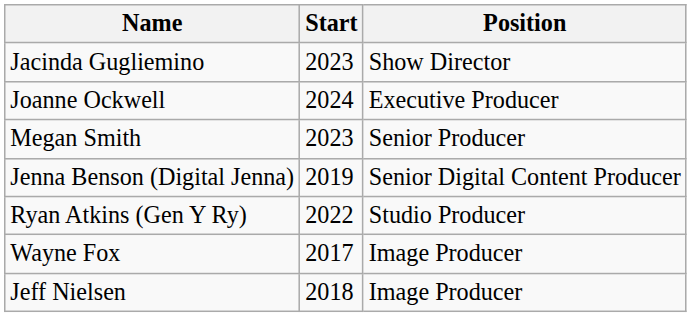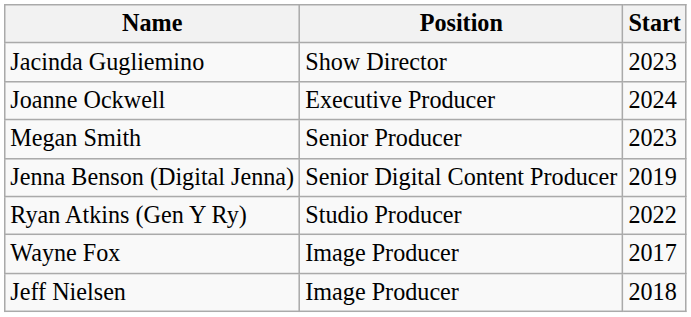columns swapped: Position <-> Start
